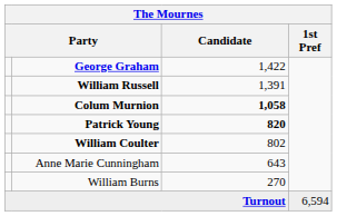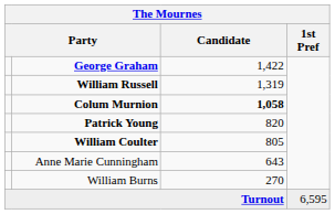William Russell | Candidate: 1,391 -> 1,319
Patrick Young | Candidate: bold -> normal
William Coulter | Candidate: 802 -> 805
Turnout | 1st Pref: 6,594 -> 6,595
